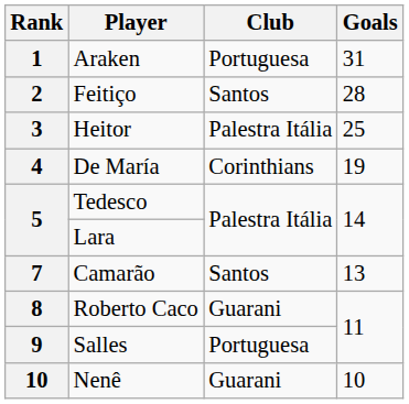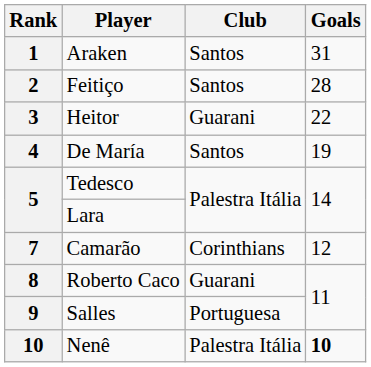Araken | Club: Portuguesa -> Santos
Heitor | Club: Palestra Itália -> Guarani
Heitor | Goals: 25 -> 22
De María | Club: Corinthians -> Santos
Camarão | Club: Santos -> Corinthians
Camarão | Goals: 13 -> 12
Nenê | Club: Guarani -> Palestra Itália
Nenê | Goals: normal -> bold
